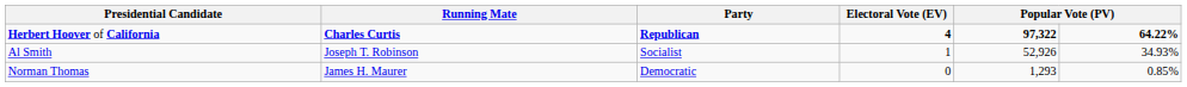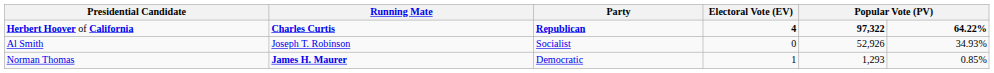Al Smith | Electoral Vote (EV): 1 -> 0
Norman Thomas | Running Mate: normal -> bold
Norman Thomas | Electoral Vote (EV): 0 -> 1
